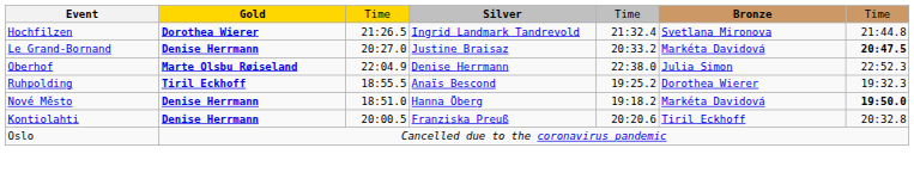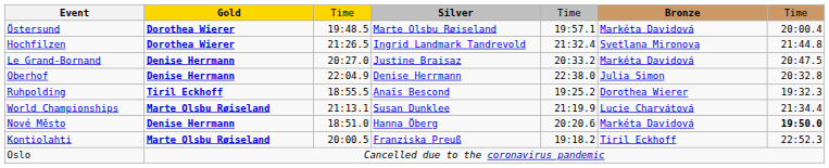+ row: Östersund | Dorothea Wierer | 19:48.5 | Marte Olsbu Røiseland | 19:57.1 | Markéta Davidová | 20:00.4
Le Grand-Bornand | column 7: bold -> normal
Oberhof | Gold: Marte Olsbu Røiseland -> Denise Herrmann
Oberhof | column 7: 22:52.3 -> 20:32.8
+ row: World Championships | Marte Olsbu Røiseland | 21:13.1 | Susan Dunklee | 21:19.9 | Lucie Charvátová | 21:34.4
Nové Město | column 5: 19:18.2 -> 20:20.6
Kontiolahti | Gold: Denise Herrmann -> Marte Olsbu Røiseland
Kontiolahti | column 5: 20:20.6 -> 19:18.2
Kontiolahti | column 7: 20:32.8 -> 22:52.3
